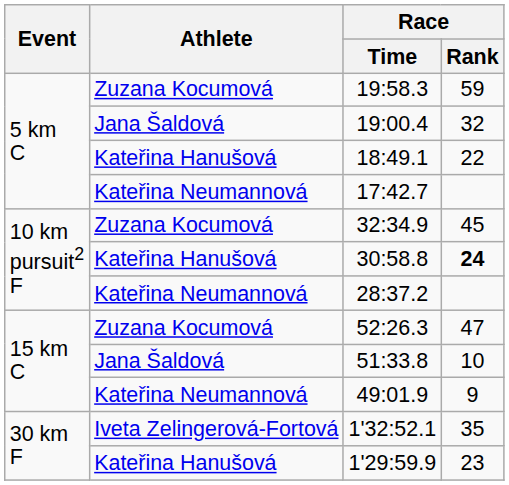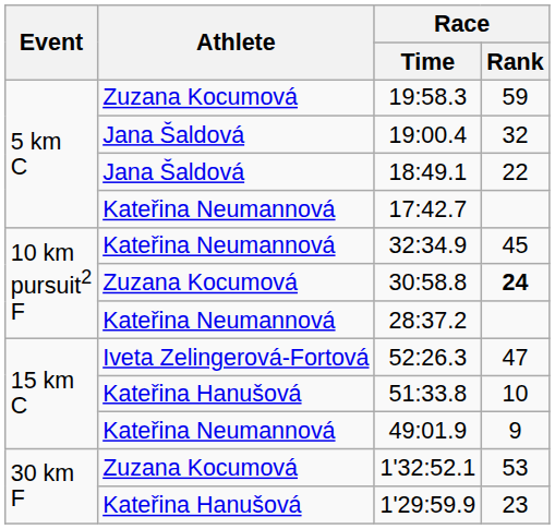18:49.1 | Athlete: Kateřina Hanušová -> Jana Šaldová
32:34.9 | Athlete: Zuzana Kocumová -> Kateřina Neumannová
30:58.8 | Athlete: Kateřina Hanušová -> Zuzana Kocumová
52:26.3 | Athlete: Zuzana Kocumová -> Iveta Zelingerová-Fortová
51:33.8 | Athlete: Jana Šaldová -> Kateřina Hanušová
1'32:52.1 | Athlete: Iveta Zelingerová-Fortová -> Zuzana Kocumová
1'32:52.1 | Race / Rank: 35 -> 53
